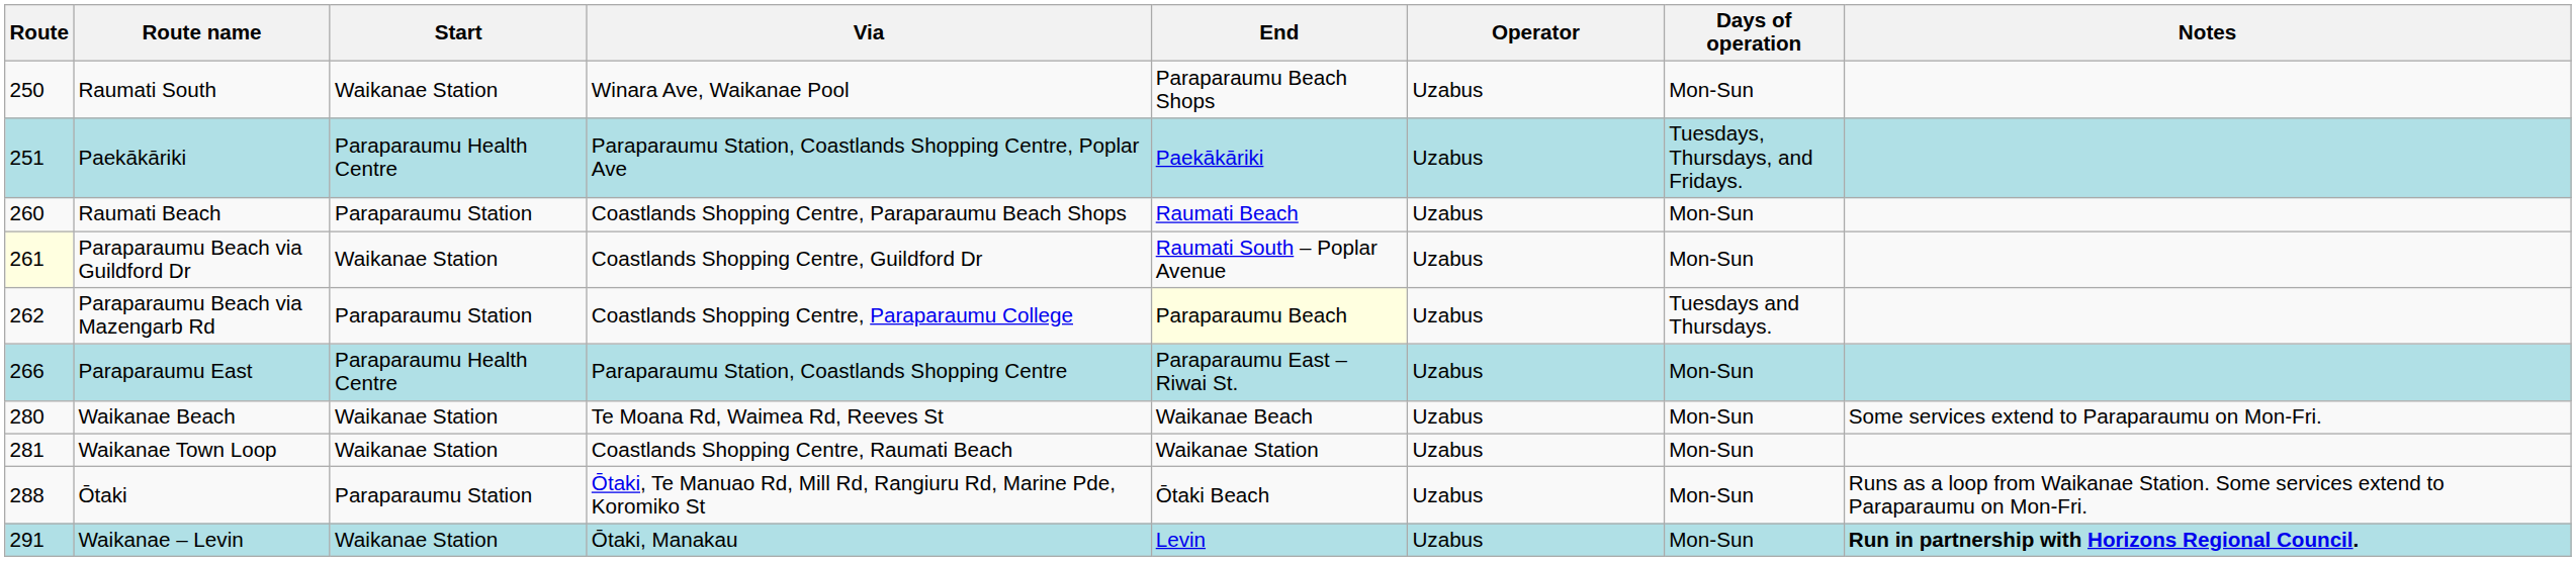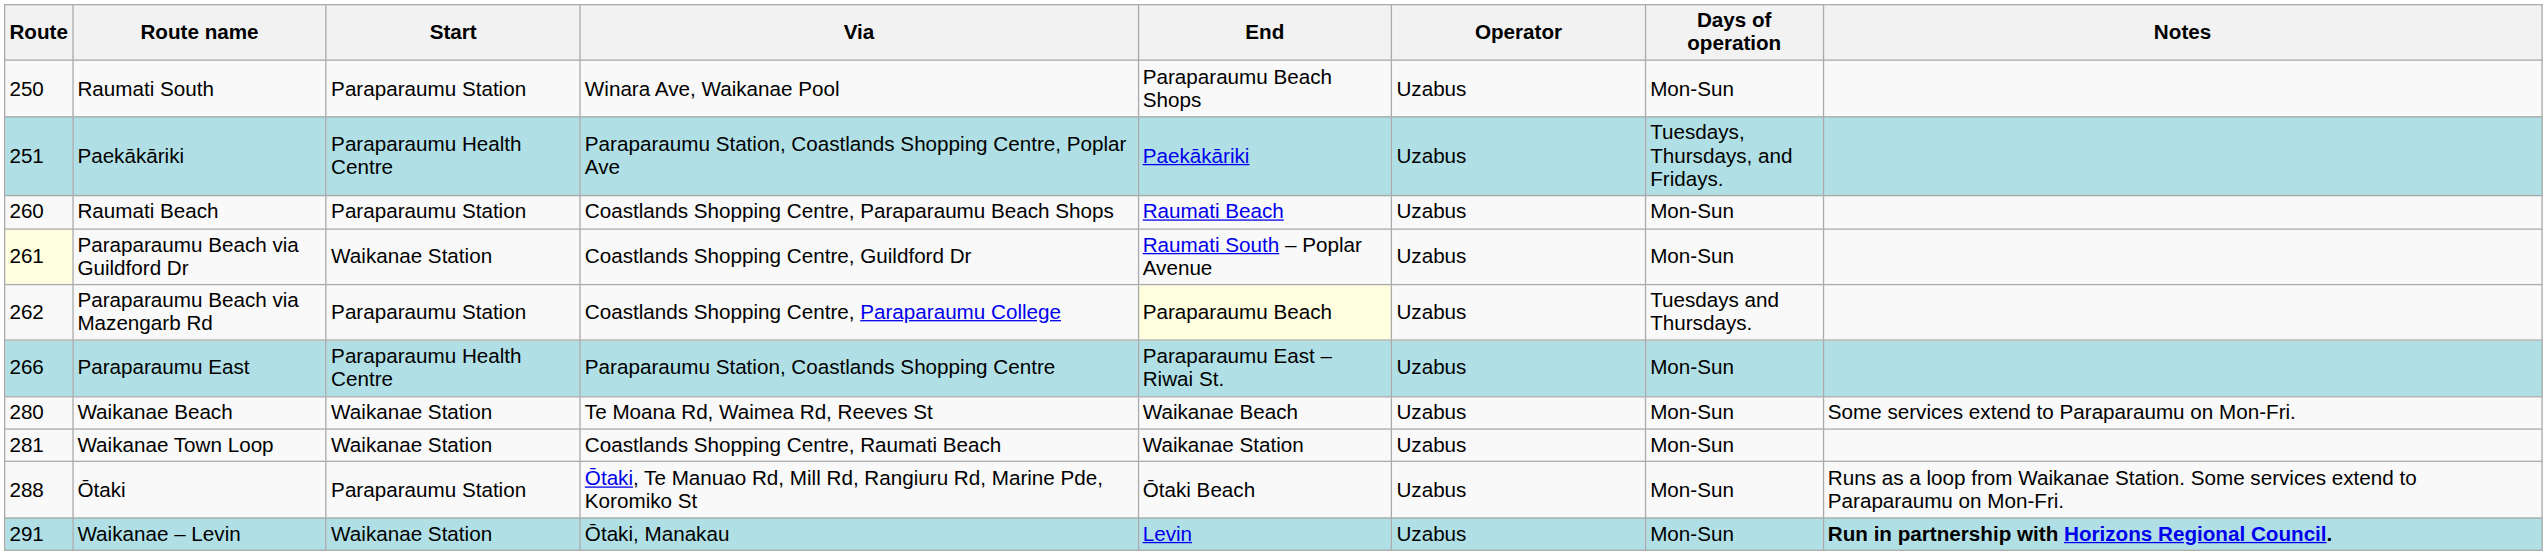Raumati South | Start: Waikanae Station -> Paraparaumu Station
